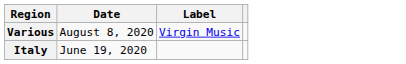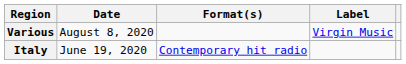+ column: Format(s) | Contemporary hit radio
